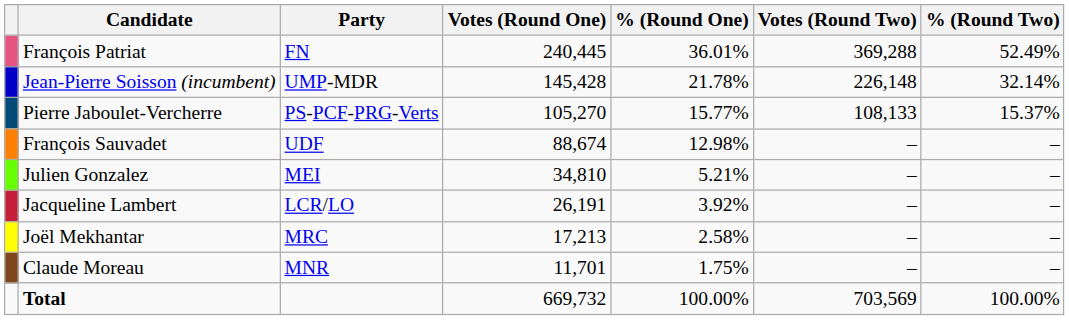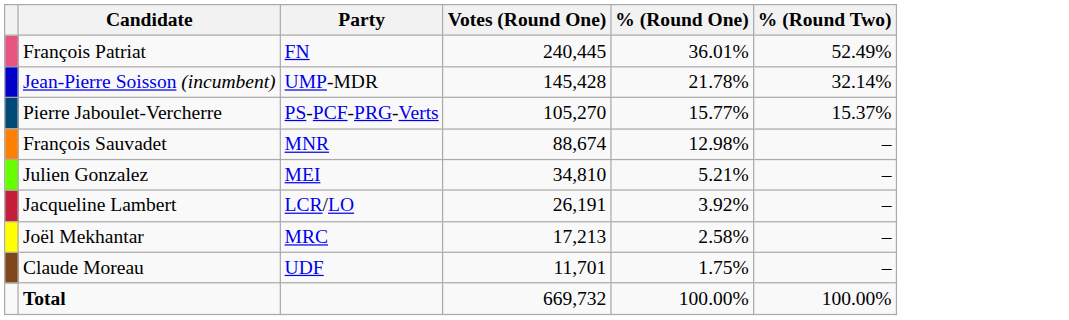- column: Votes (Round Two) | 369,288 | 226,148 | 108,133 | – | – | – | – | – | 703,569
François Sauvadet | Party: UDF -> MNR
Claude Moreau | Party: MNR -> UDF
